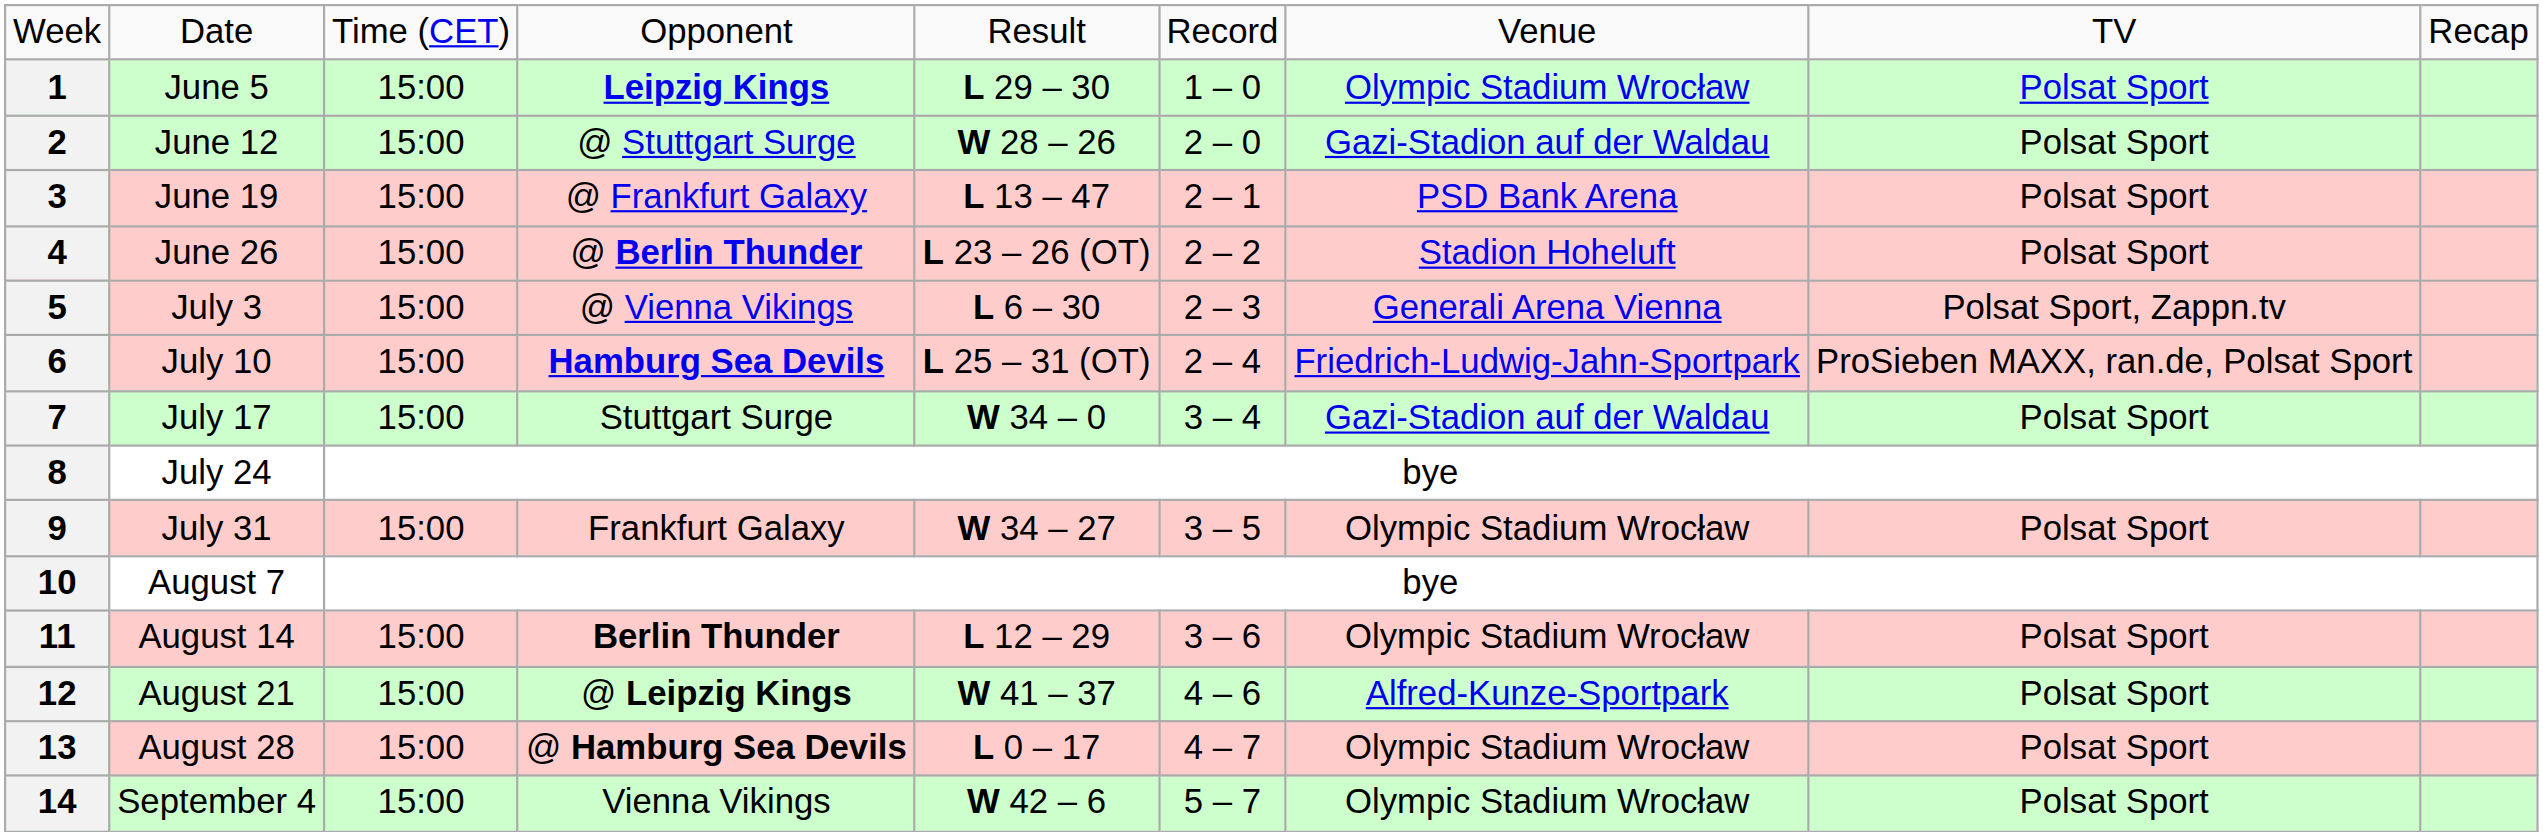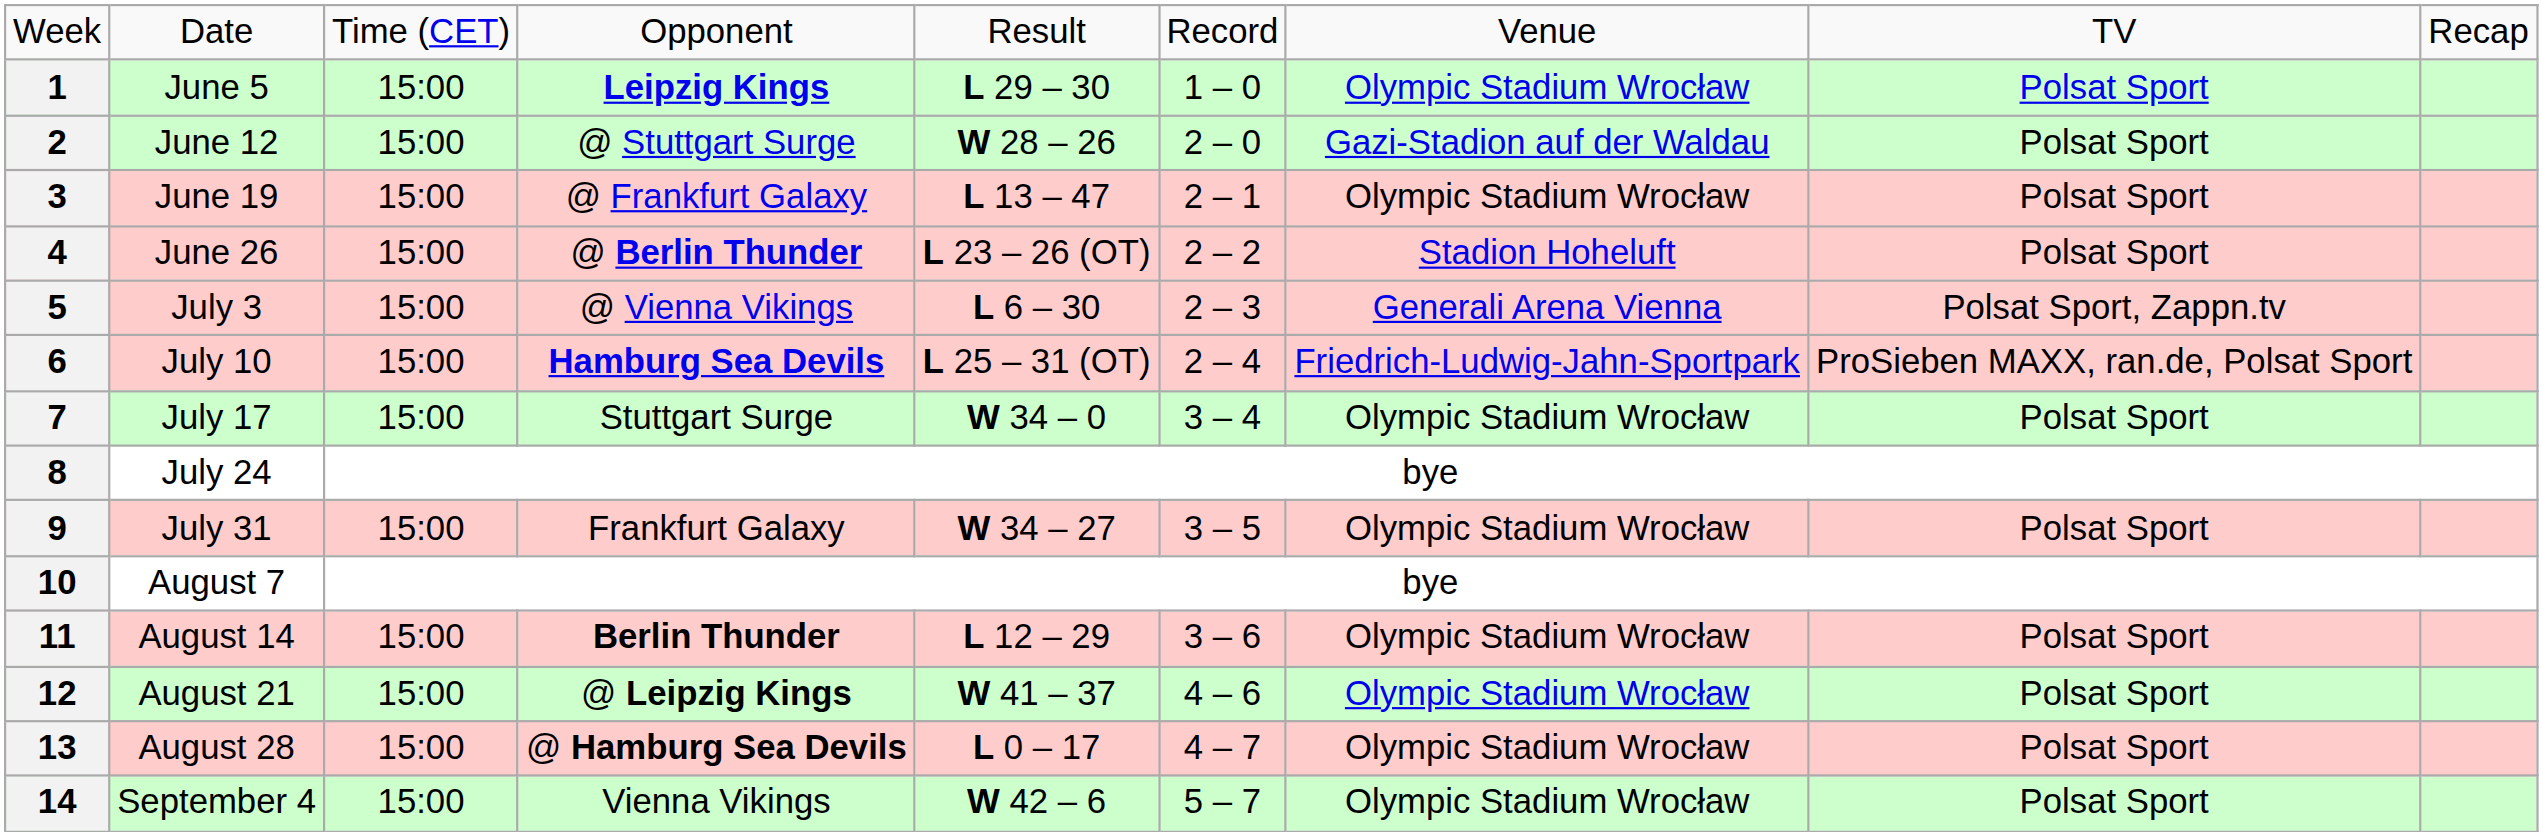3 | column 7: PSD Bank Arena -> Olympic Stadium Wrocław
7 | column 7: Gazi-Stadion auf der Waldau -> Olympic Stadium Wrocław
12 | column 7: Alfred-Kunze-Sportpark -> Olympic Stadium Wrocław
